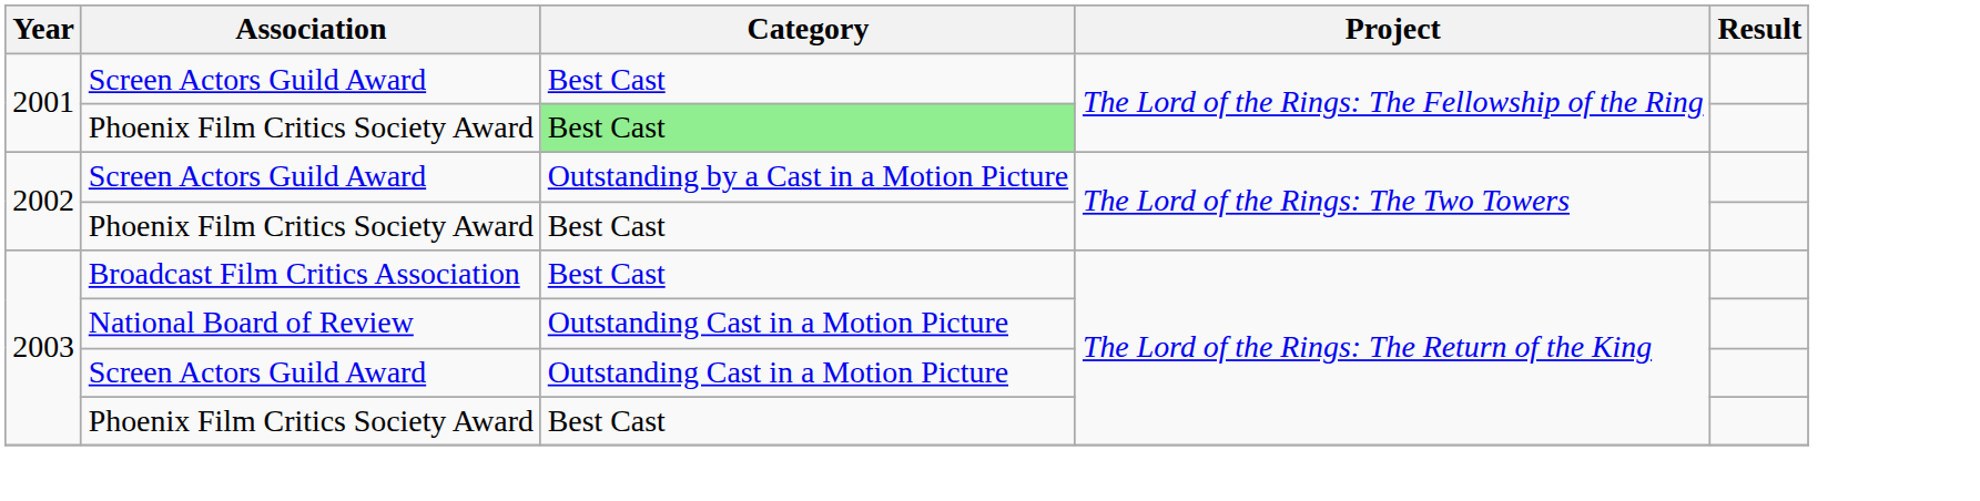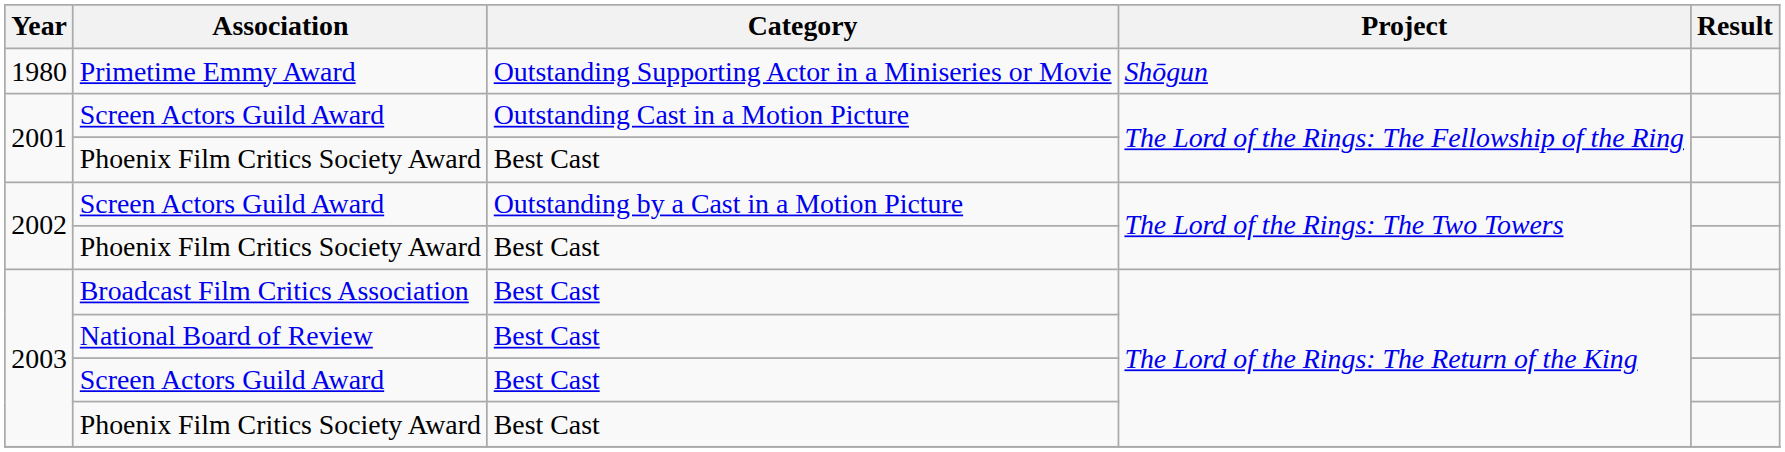+ row: 1980 | Primetime Emmy Award | Outstanding Supporting Actor in a Miniseries or Movie | Shōgun
2001 / Screen Actors Guild Award | Category: Best Cast -> Outstanding Cast in a Motion Picture
2001 / Phoenix Film Critics Society Award | Category: lightgreen background -> no background
National Board of Review | Category: Outstanding Cast in a Motion Picture -> Best Cast
2003 / Screen Actors Guild Award | Category: Outstanding Cast in a Motion Picture -> Best Cast
